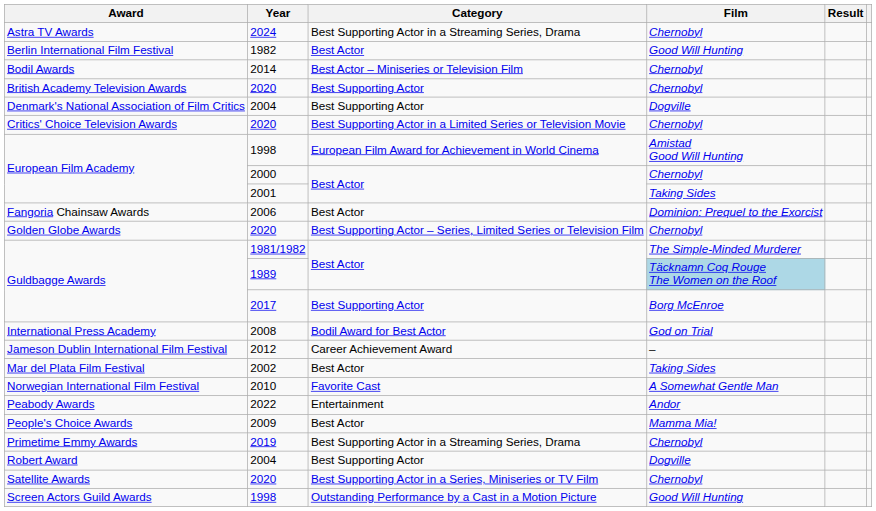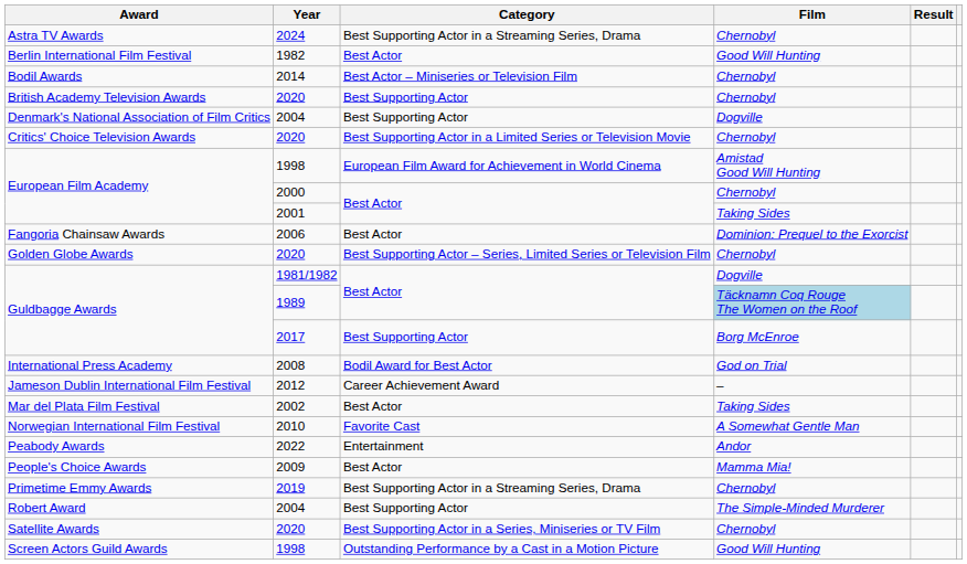Guldbagge Awards / 1981/1982 | Film: The Simple-Minded Murderer -> Dogville
Robert Award | Film: Dogville -> The Simple-Minded Murderer
